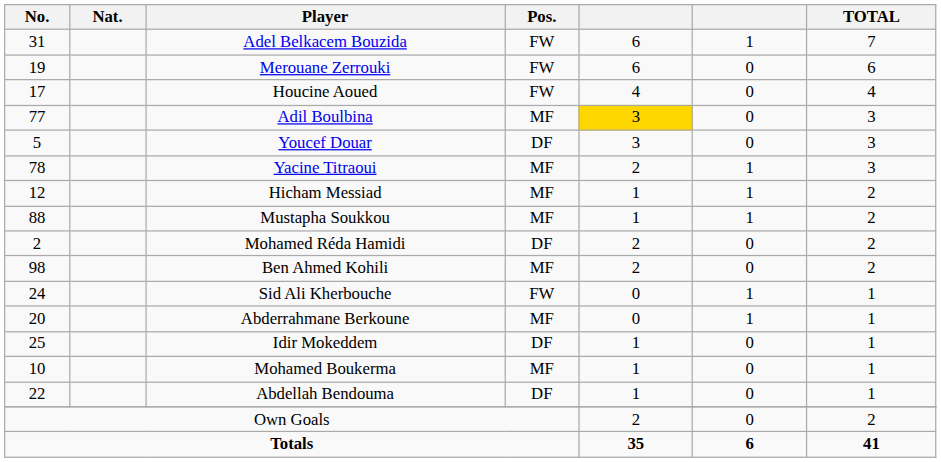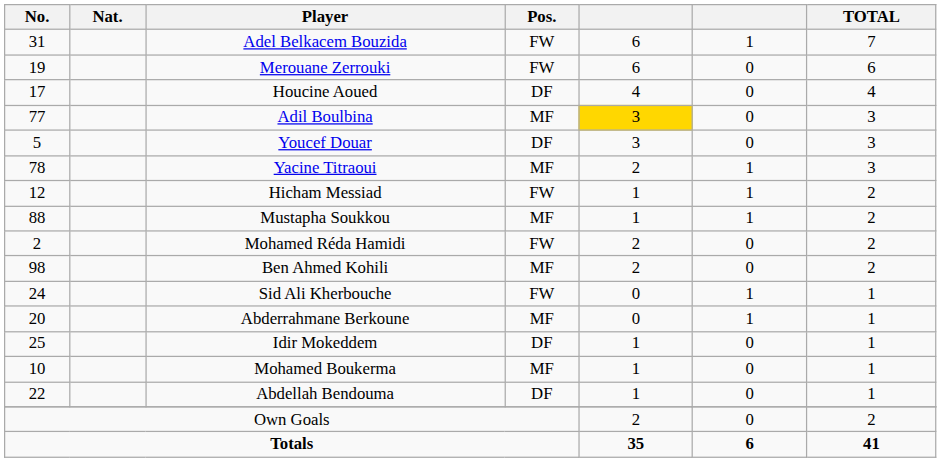Houcine Aoued | Pos.: FW -> DF
Hicham Messiad | Pos.: MF -> FW
Mohamed Réda Hamidi | Pos.: DF -> FW
